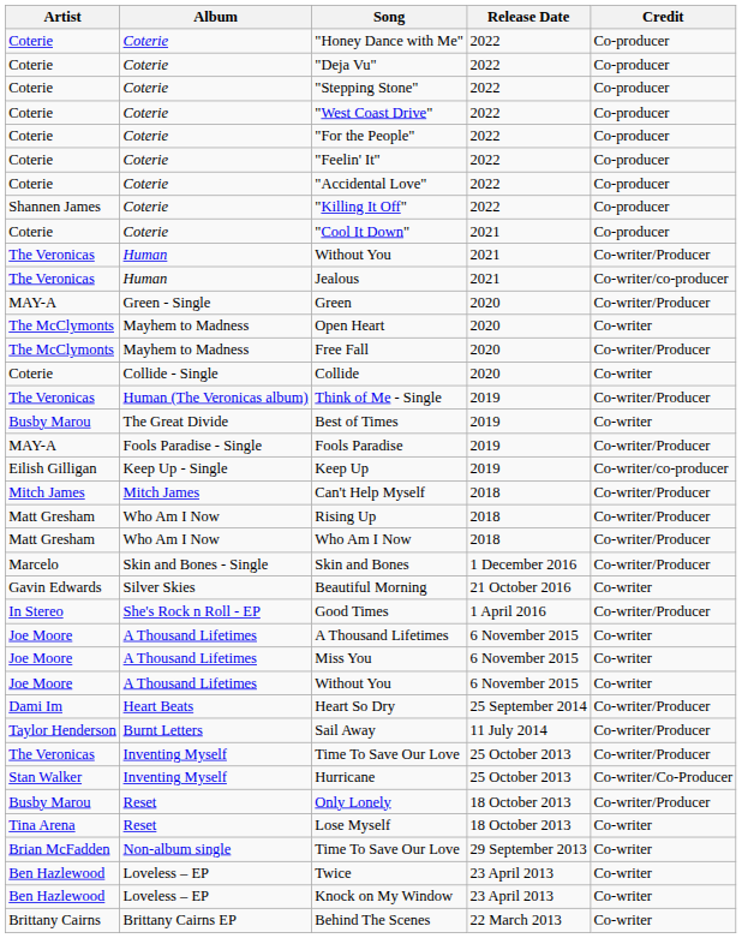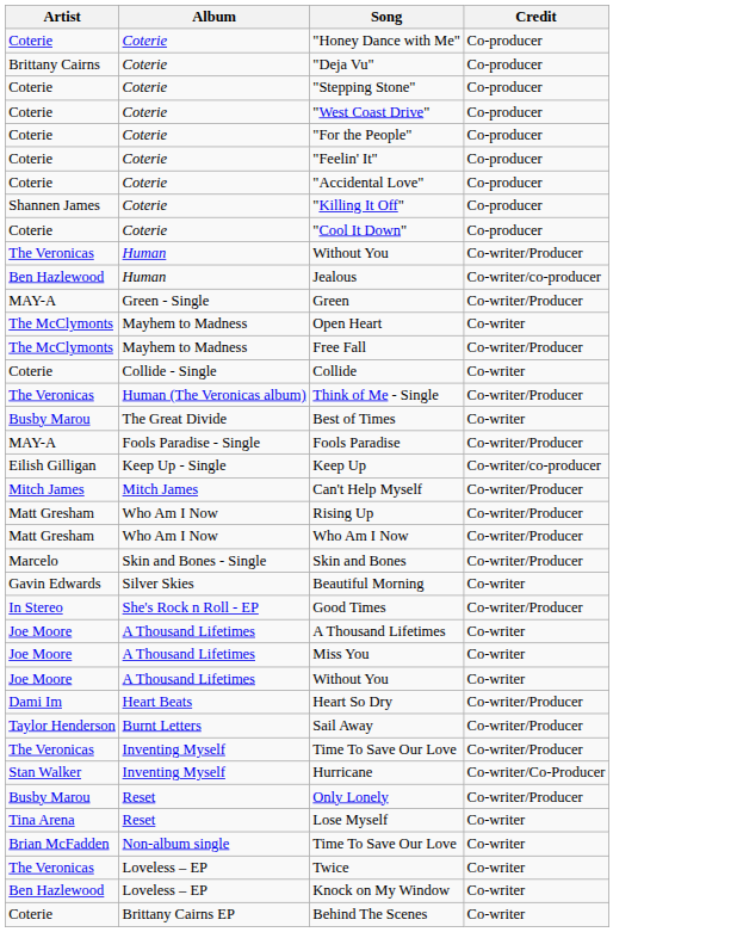- column: Release Date | 2022 | 2022 | 2022 | 2022 | 2022 | 2022 | 2022 | 2022 | 2021 | 2021 | 2021 | 2020 | 2020 | 2020 | 2020 | 2019 | 2019 | 2019 | 2019 | 2018 | 2018 | 2018 | 1 December 2016 | 21 October 2016 | 1 April 2016 | 6 November 2015 | 6 November 2015 | 6 November 2015 | 25 September 2014 | 11 July 2014 | 25 October 2013 | 25 October 2013 | 18 October 2013 | 18 October 2013 | 29 September 2013 | 23 April 2013 | 23 April 2013 | 22 March 2013
"Deja Vu" | Artist: Coterie -> Brittany Cairns
Jealous | Artist: The Veronicas -> Ben Hazlewood
Twice | Artist: Ben Hazlewood -> The Veronicas
Behind The Scenes | Artist: Brittany Cairns -> Coterie
